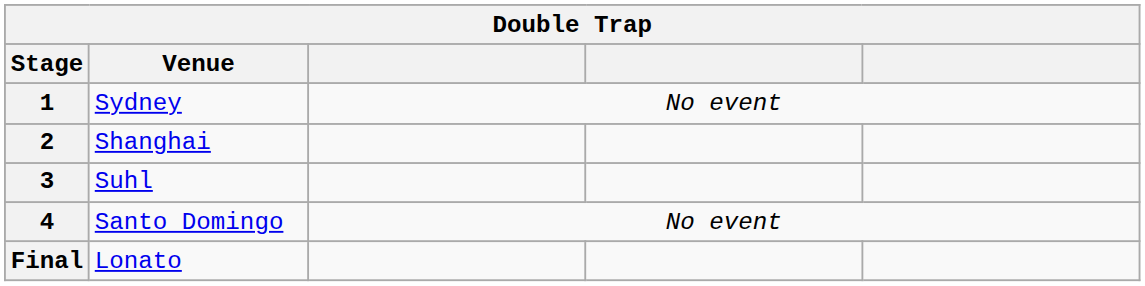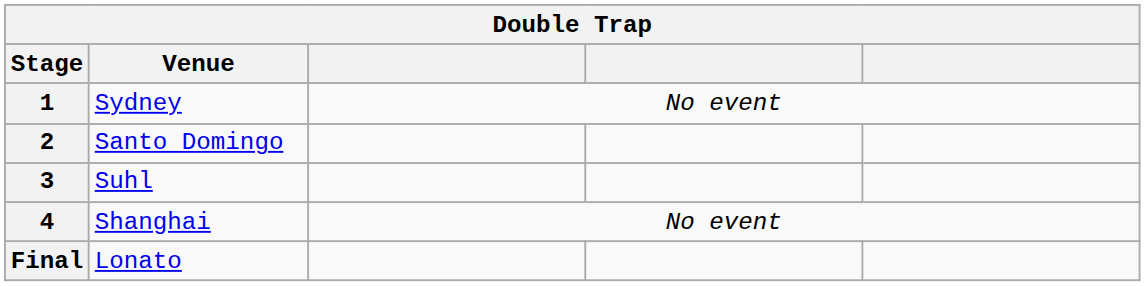2 | Venue: Shanghai -> Santo Domingo
4 | Venue: Santo Domingo -> Shanghai
